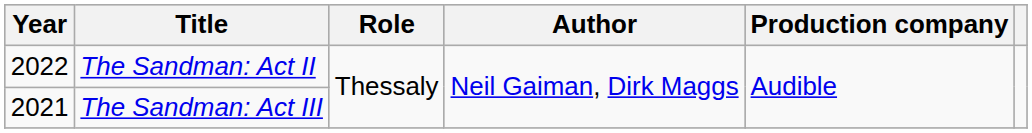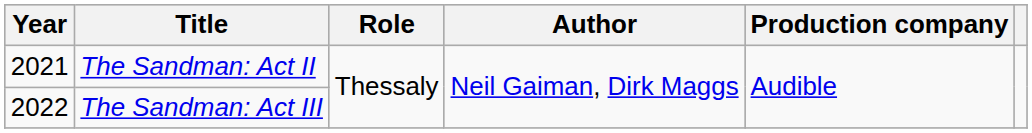The Sandman: Act II | Year: 2022 -> 2021
The Sandman: Act III | Year: 2021 -> 2022
